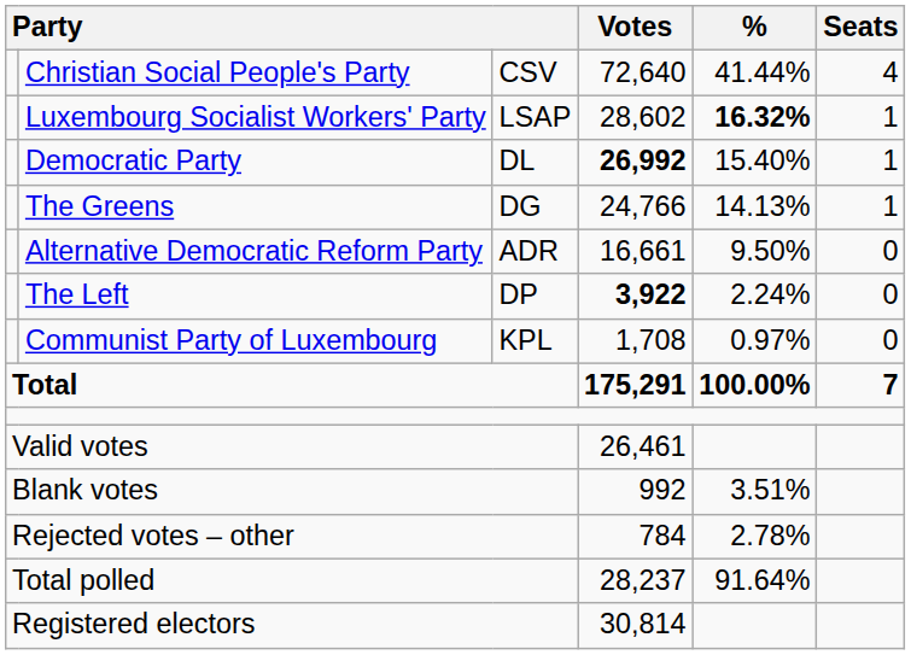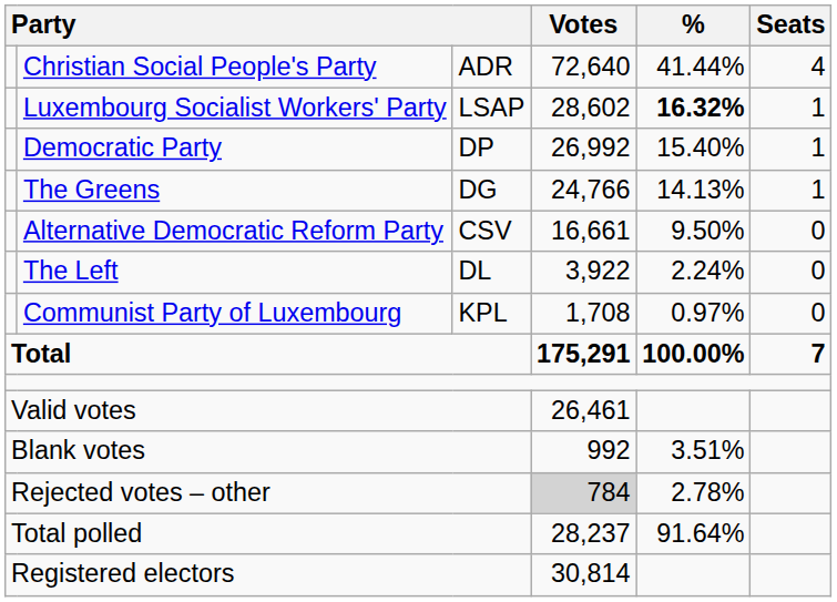Christian Social People's Party | column 3: CSV -> ADR
Democratic Party | column 3: DL -> DP
Democratic Party | Votes: bold -> normal
Alternative Democratic Reform Party | column 3: ADR -> CSV
The Left | column 3: DP -> DL
The Left | Votes: bold -> normal
Rejected votes – other | Votes: no background -> lightgrey background
